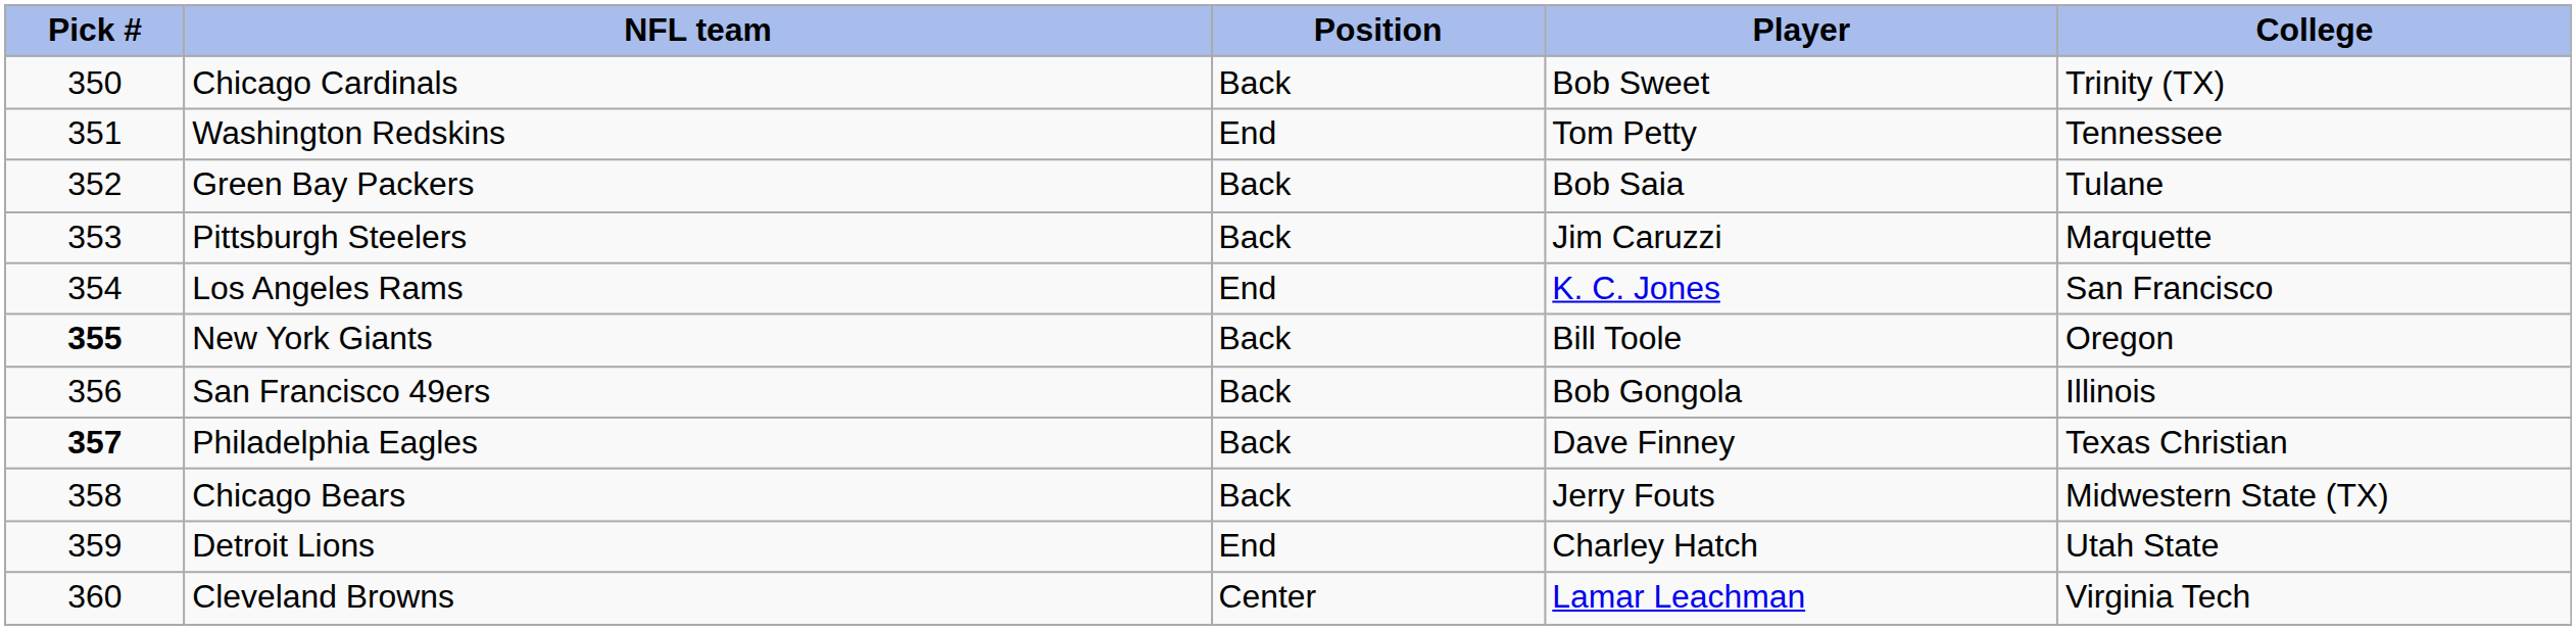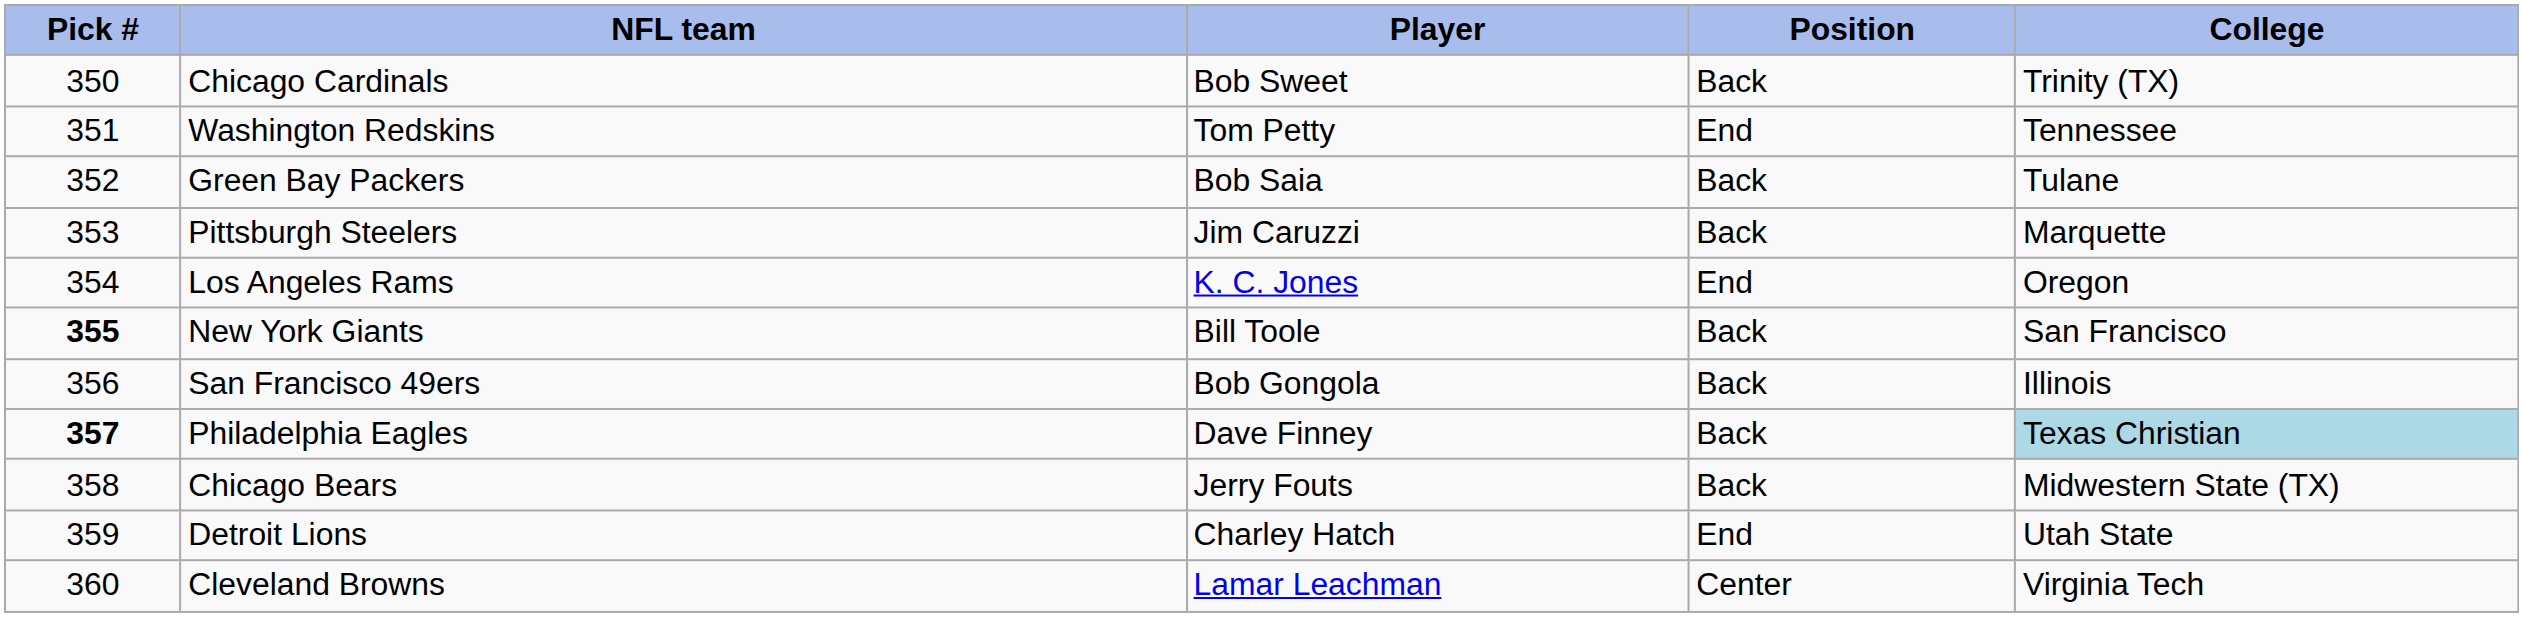columns swapped: Player <-> Position
Los Angeles Rams | College: San Francisco -> Oregon
New York Giants | College: Oregon -> San Francisco
Philadelphia Eagles | College: no background -> lightblue background
